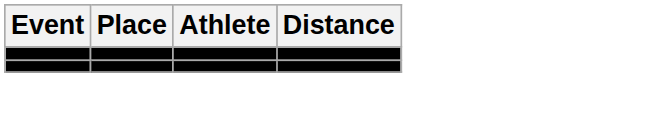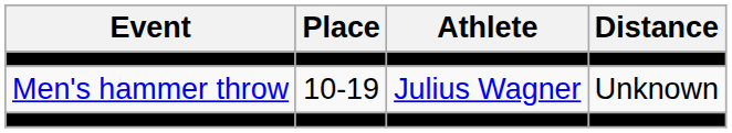+ row: Men's hammer throw | 10-19 | Julius Wagner | Unknown
